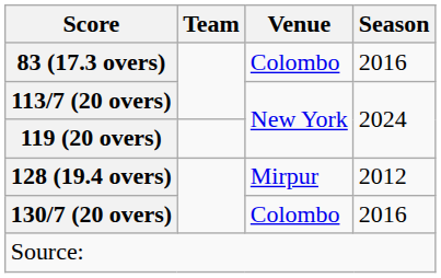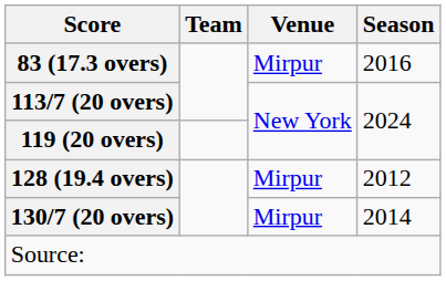83 (17.3 overs) | Venue: Colombo -> Mirpur
130/7 (20 overs) | Venue: Colombo -> Mirpur
130/7 (20 overs) | Season: 2016 -> 2014
